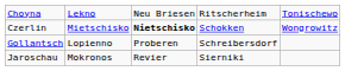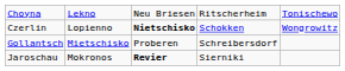Czerlin | column 2: Mietschisko -> Lopienno
Gollantsch | column 2: Lopienno -> Mietschisko
Jaroschau | column 3: normal -> bold
